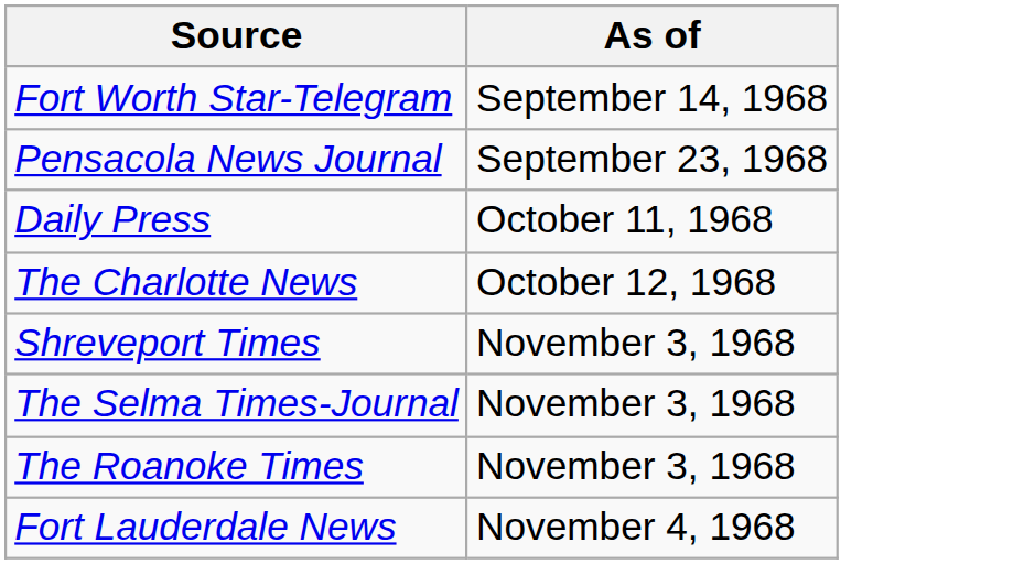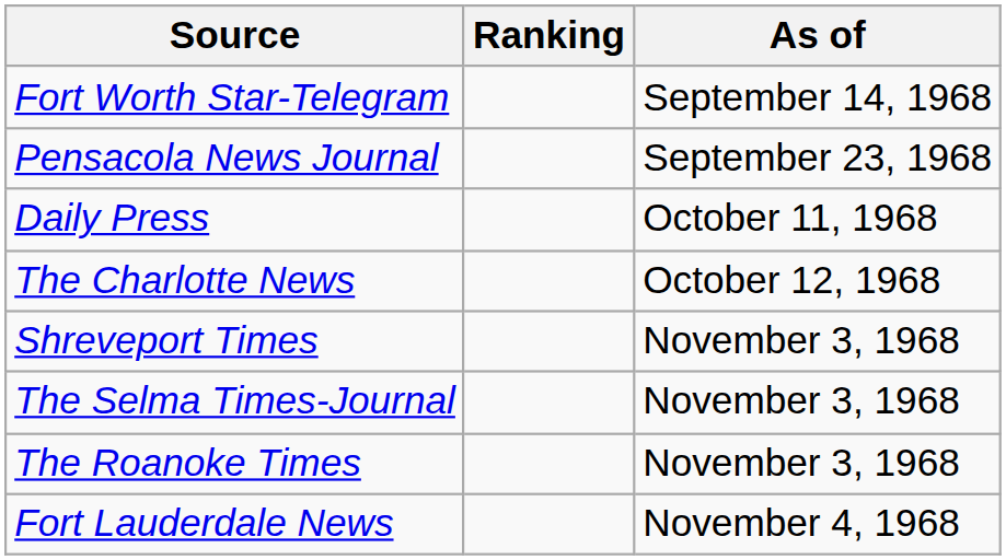+ column: Ranking
